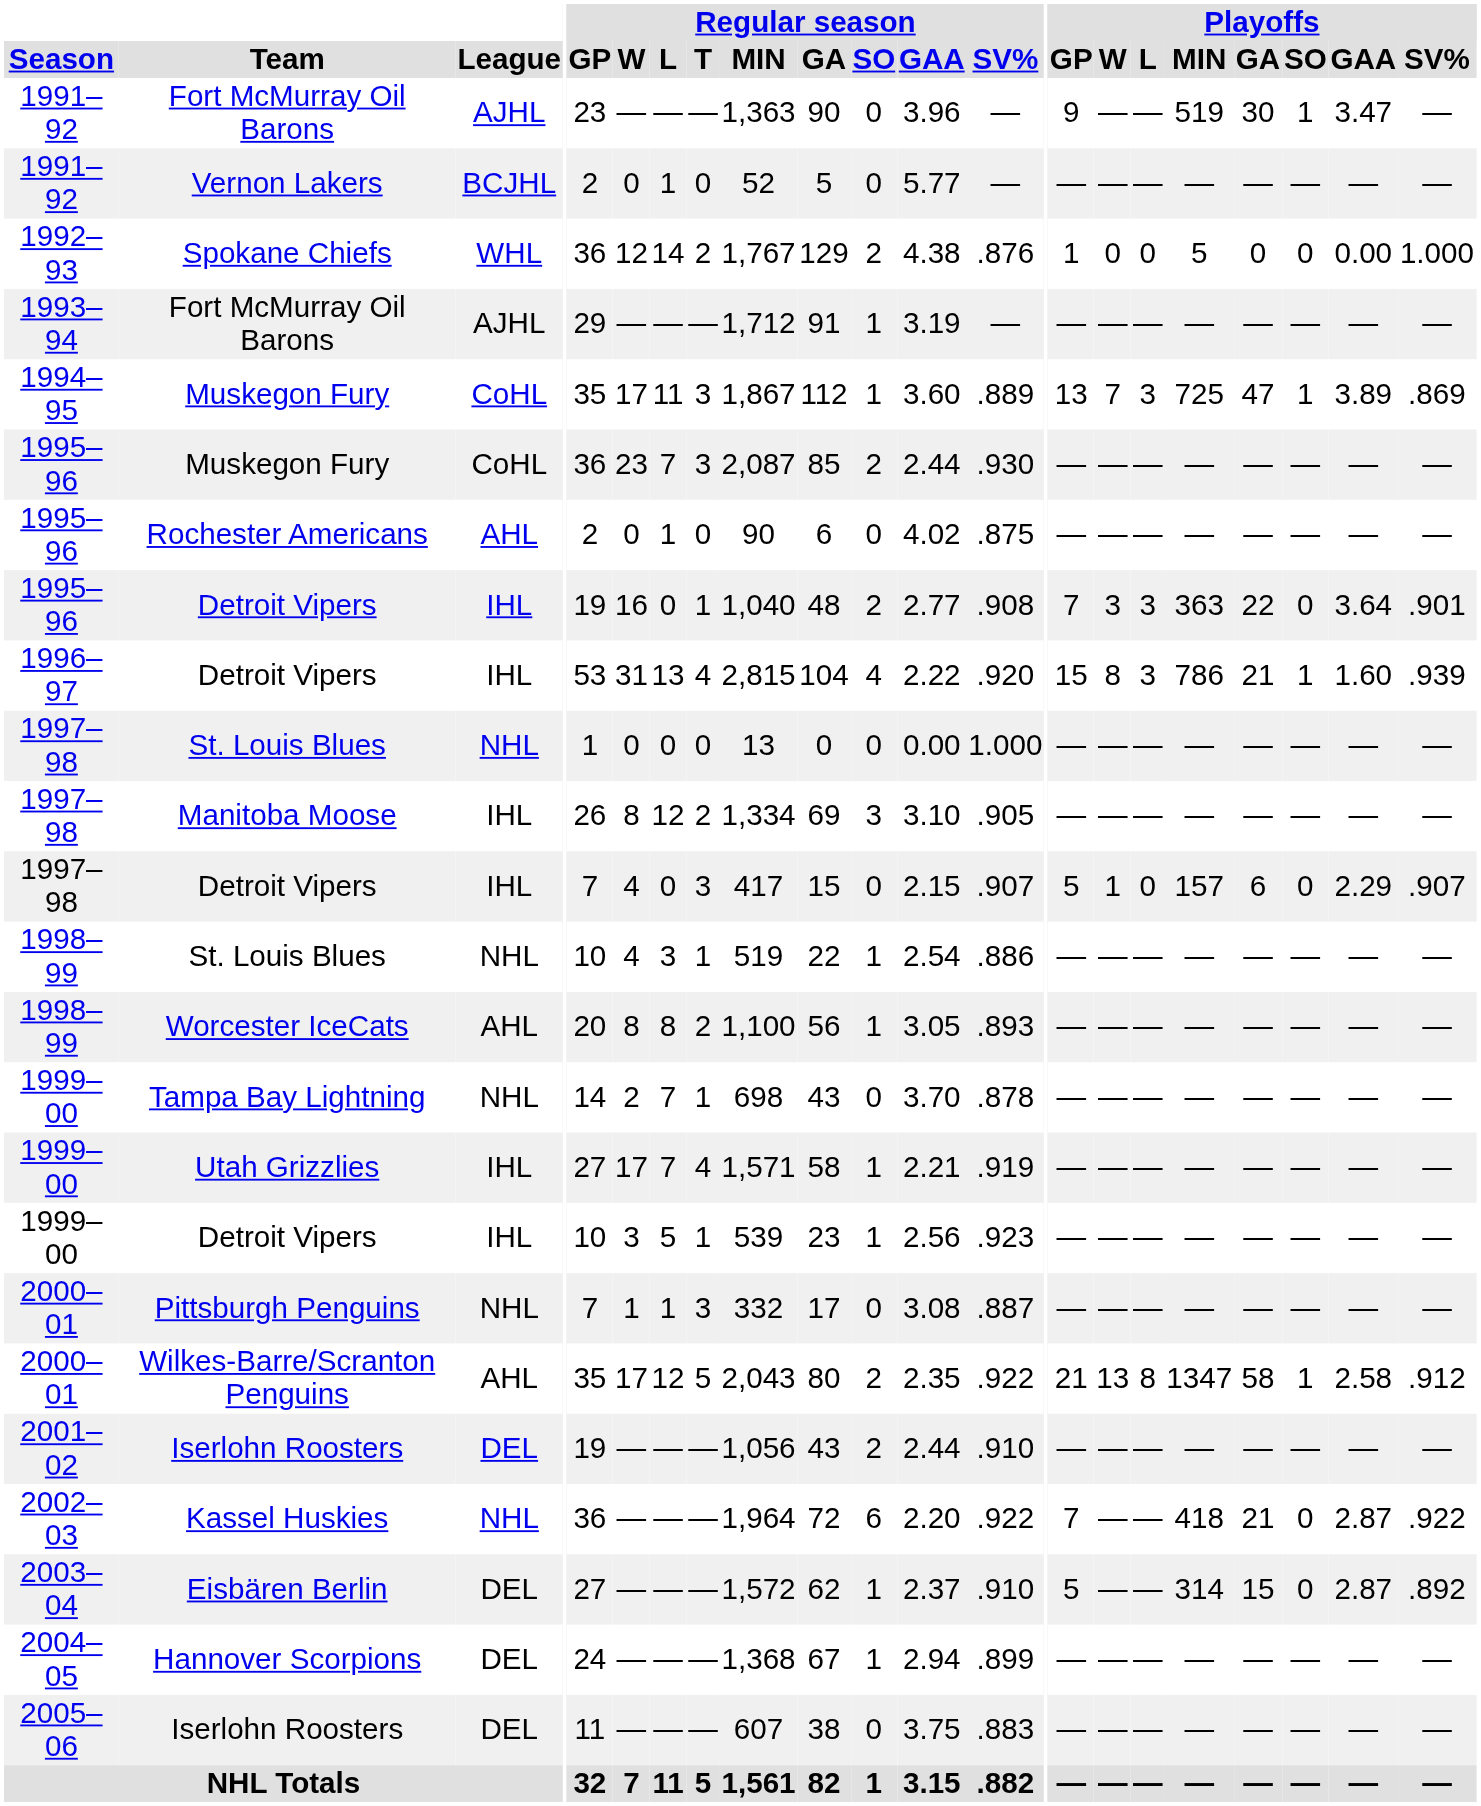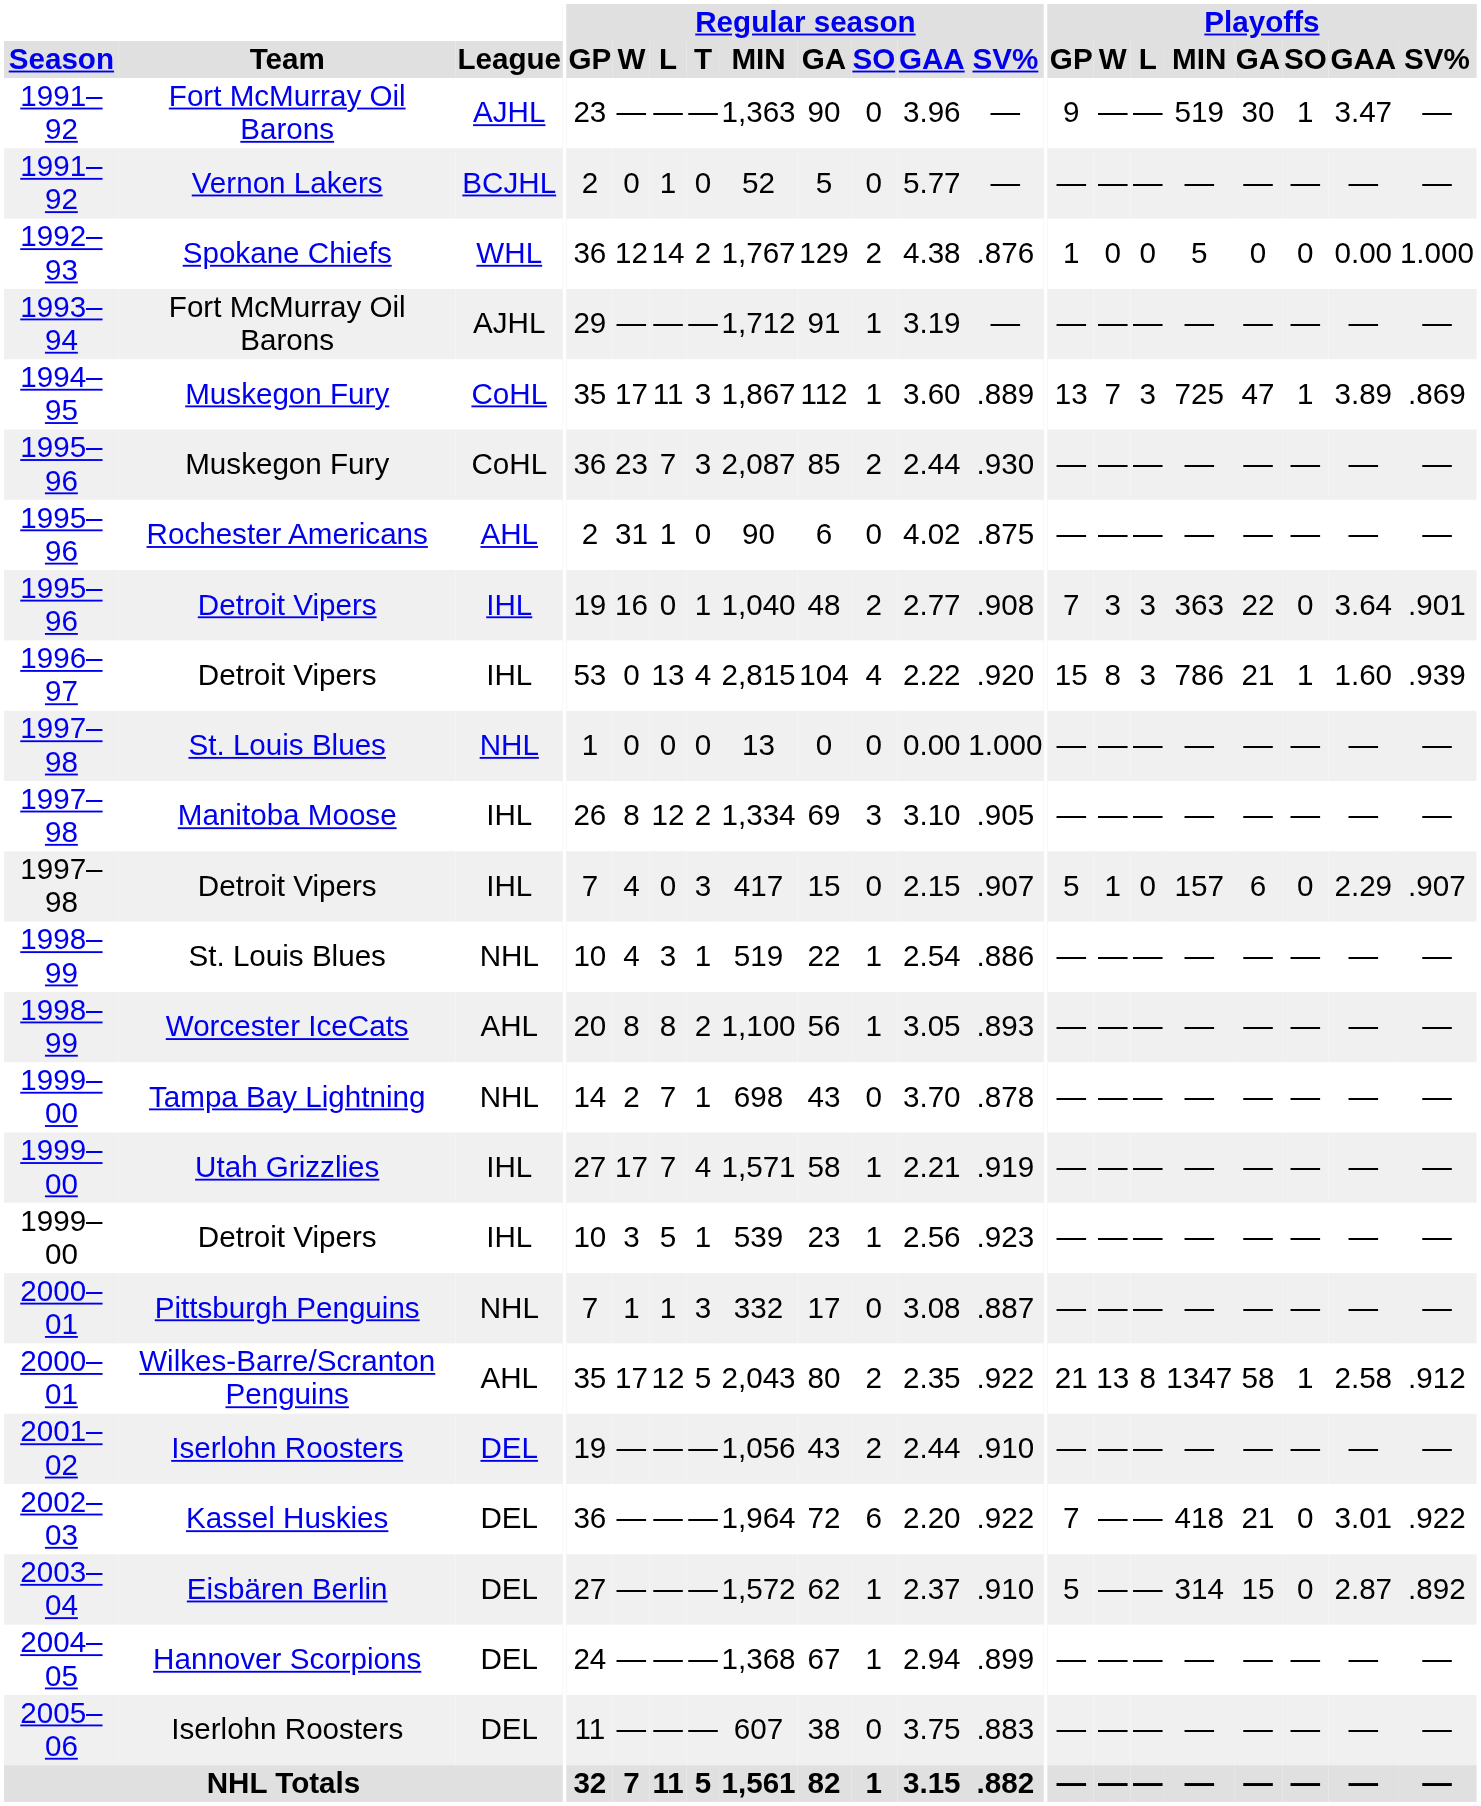Rochester Americans | Regular season / W: 0 -> 31
1996–97 / Detroit Vipers | Regular season / W: 31 -> 0
Kassel Huskies | League: NHL -> DEL
Kassel Huskies | Playoffs / GAA: 2.87 -> 3.01
